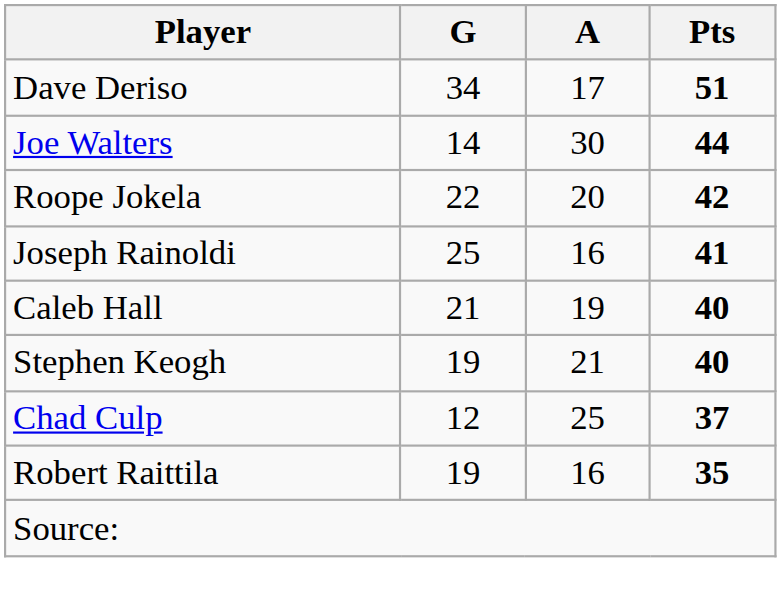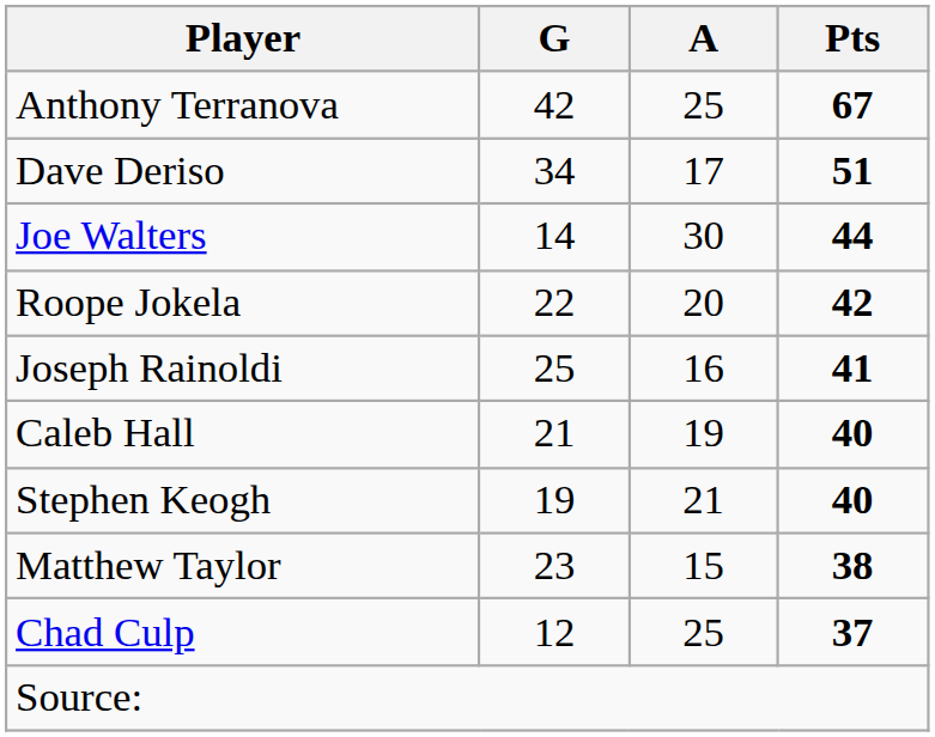+ row: Anthony Terranova | 42 | 25 | 67
+ row: Matthew Taylor | 23 | 15 | 38
- row: Robert Raittila | 19 | 16 | 35
